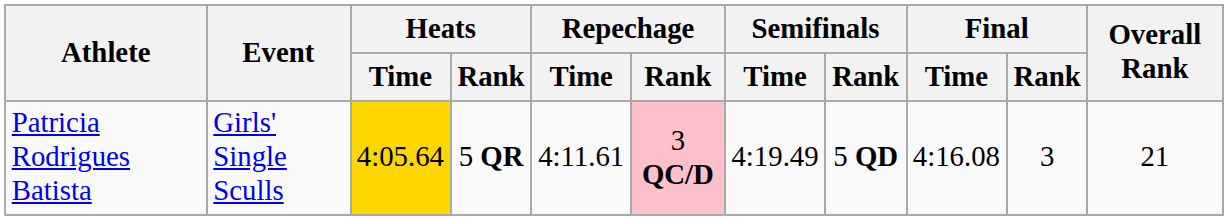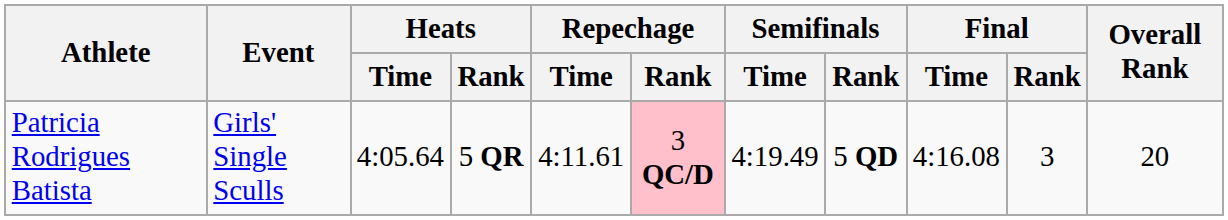Patricia Rodrigues Batista | Heats / Time: gold background -> no background
Patricia Rodrigues Batista | Overall Rank: 21 -> 20
